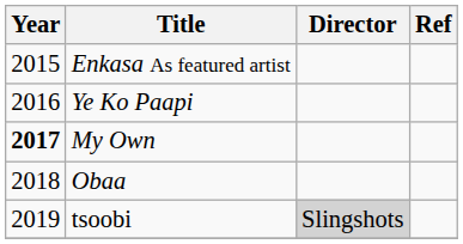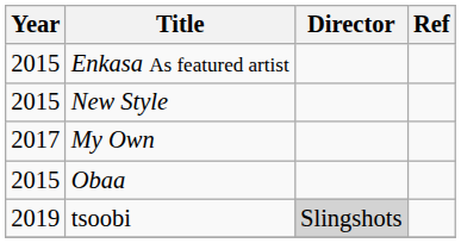- row: 2016 | Ye Ko Paapi
+ row: 2015 | New Style
My Own | Year: bold -> normal
Obaa | Year: 2018 -> 2015
